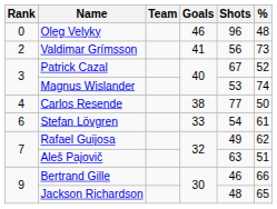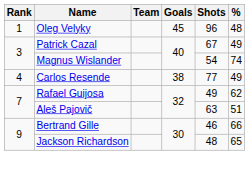Oleg Velyky | Rank: 0 -> 1
Oleg Velyky | Goals: 46 -> 45
- row: 2 | Valdimar Grímsson | 41 | 56 | 73
Patrick Cazal | %: 52 -> 49
Magnus Wislander | Shots: 53 -> 54
Carlos Resende | %: 50 -> 49
- row: 6 | Stefan Lövgren | 33 | 54 | 61
